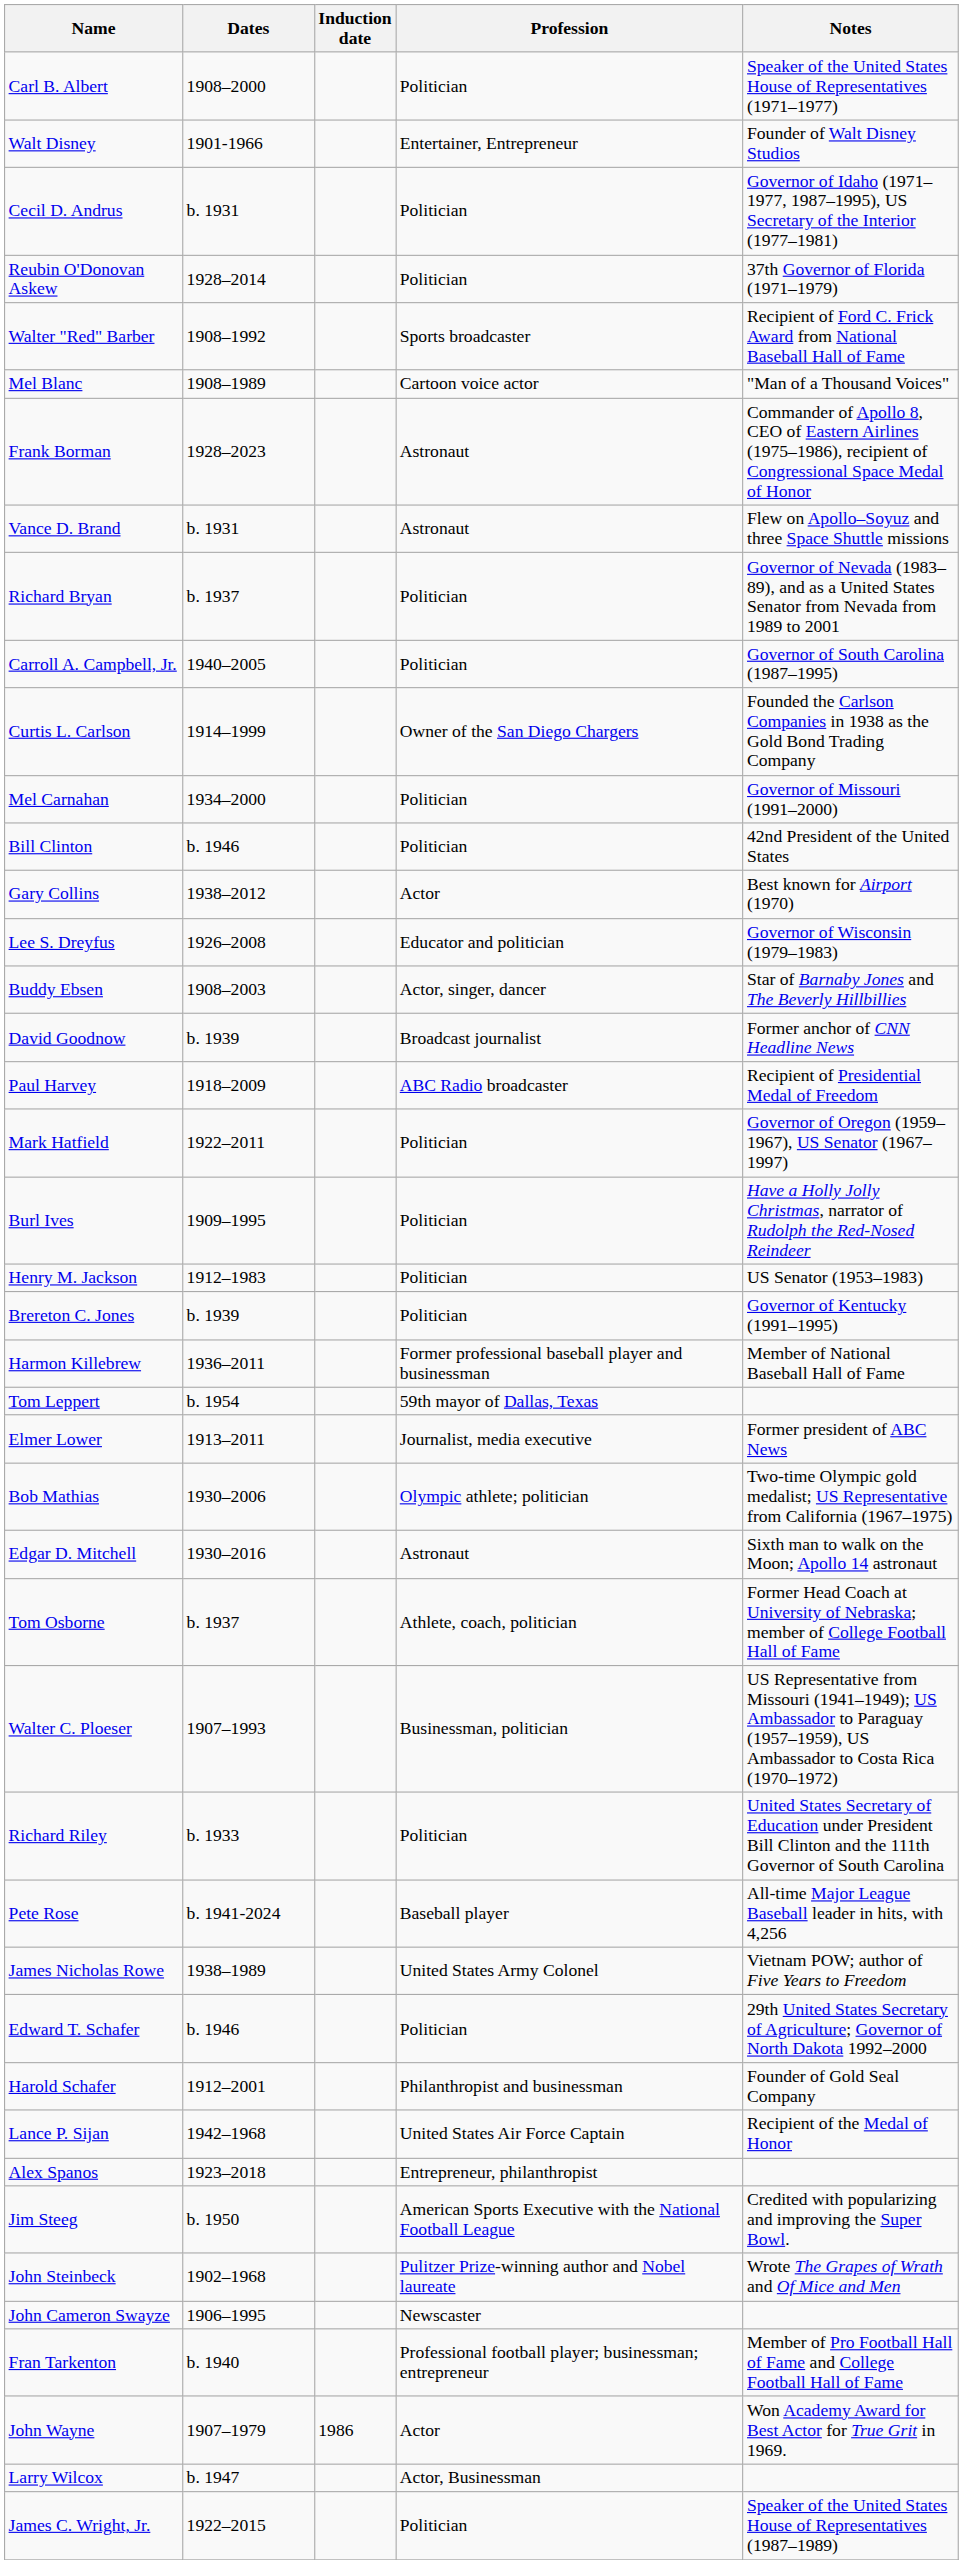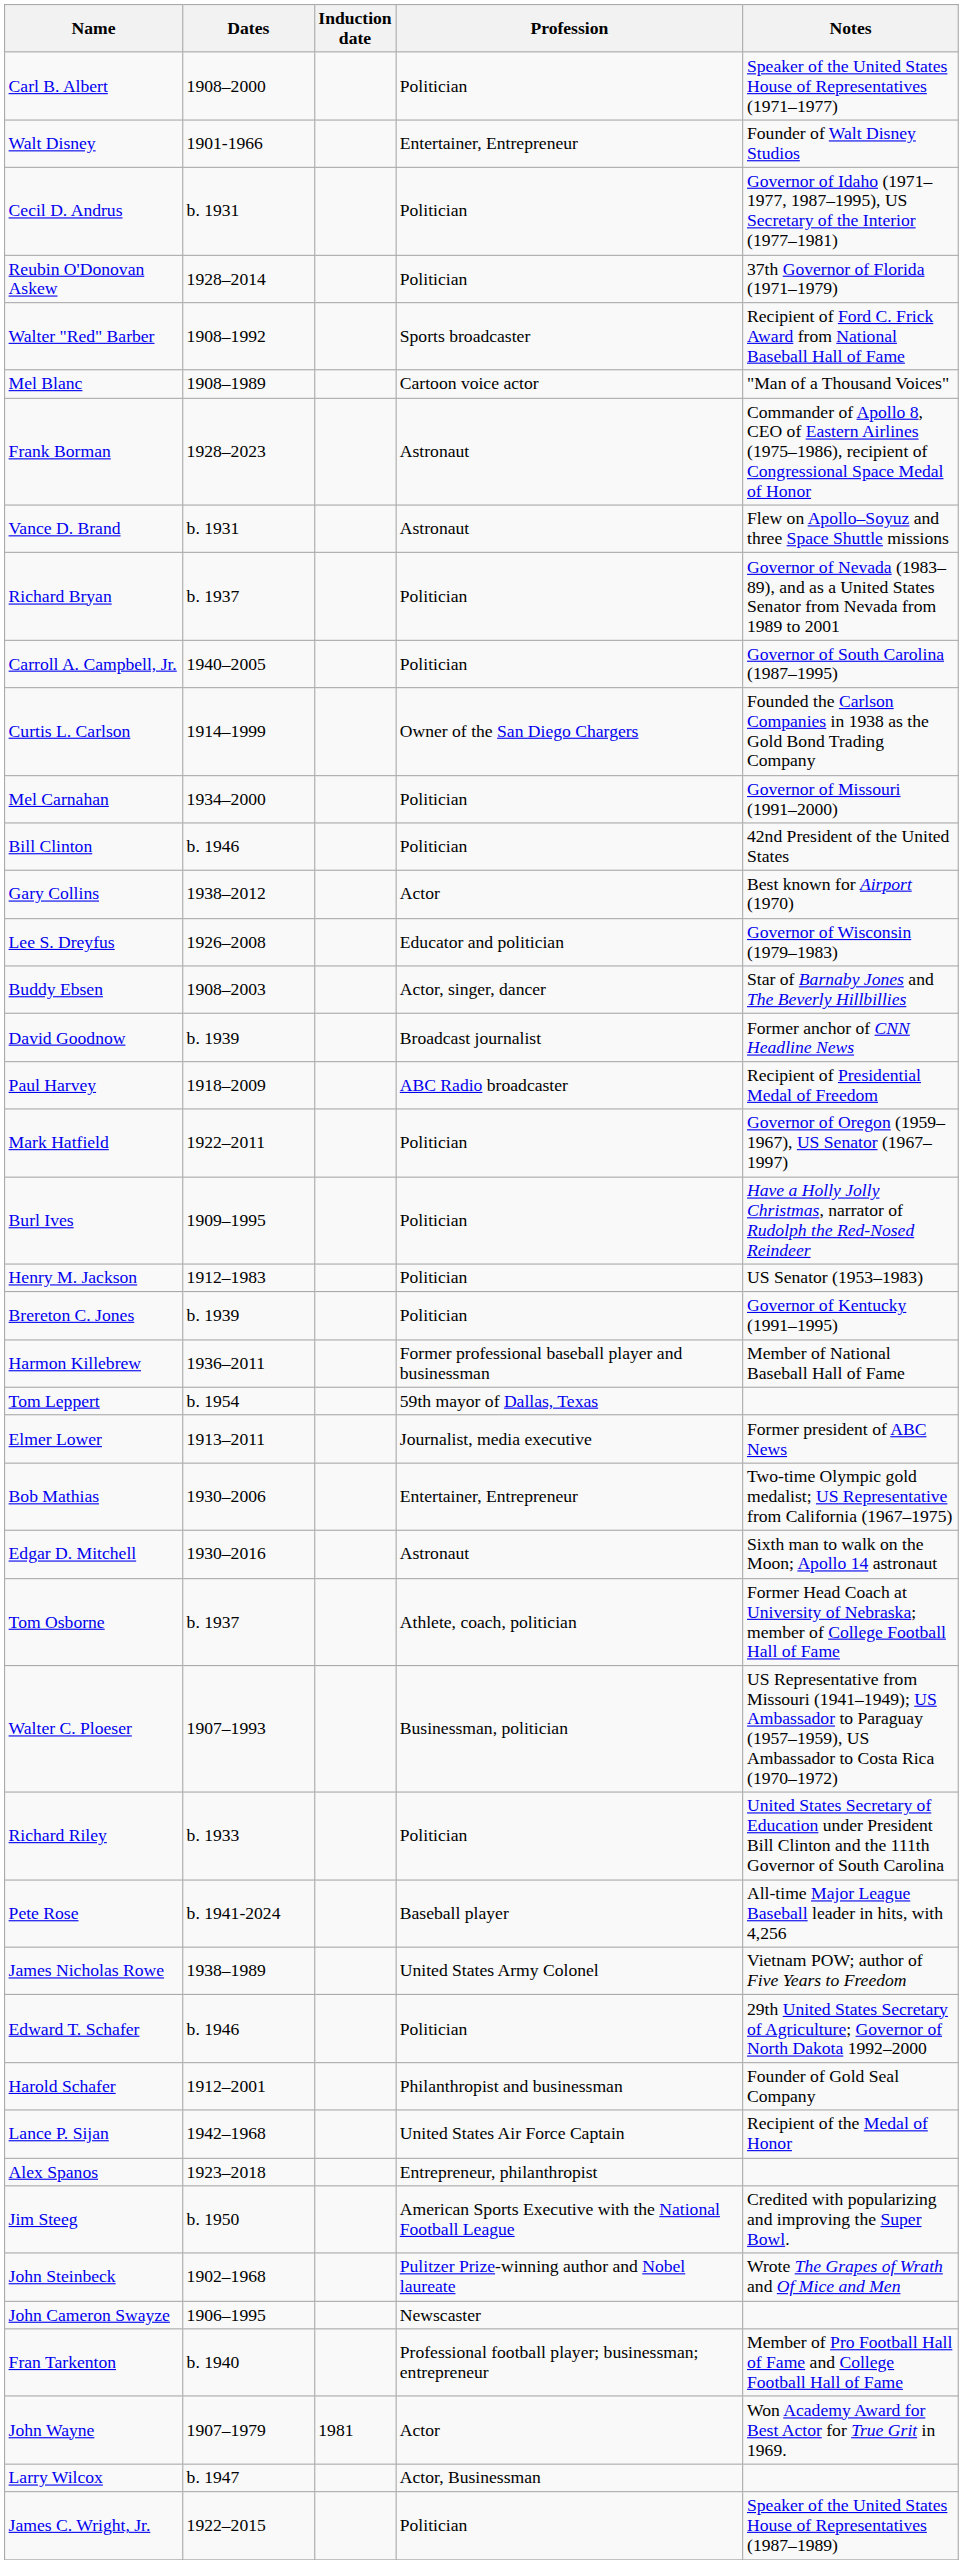Bob Mathias | Profession: Olympic athlete; politician -> Entertainer, Entrepreneur
John Wayne | Induction date: 1986 -> 1981
